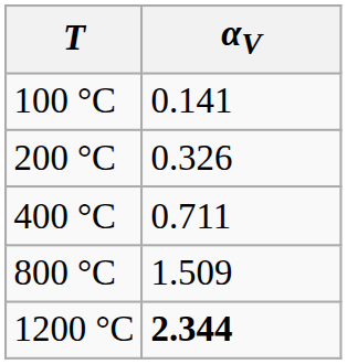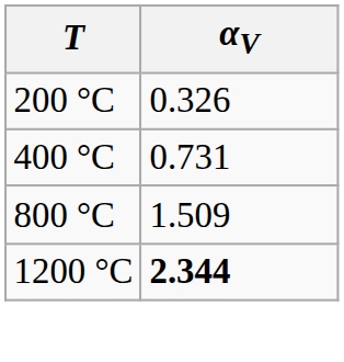- row: 100 °C | 0.141
400 °C | αV: 0.711 -> 0.731
